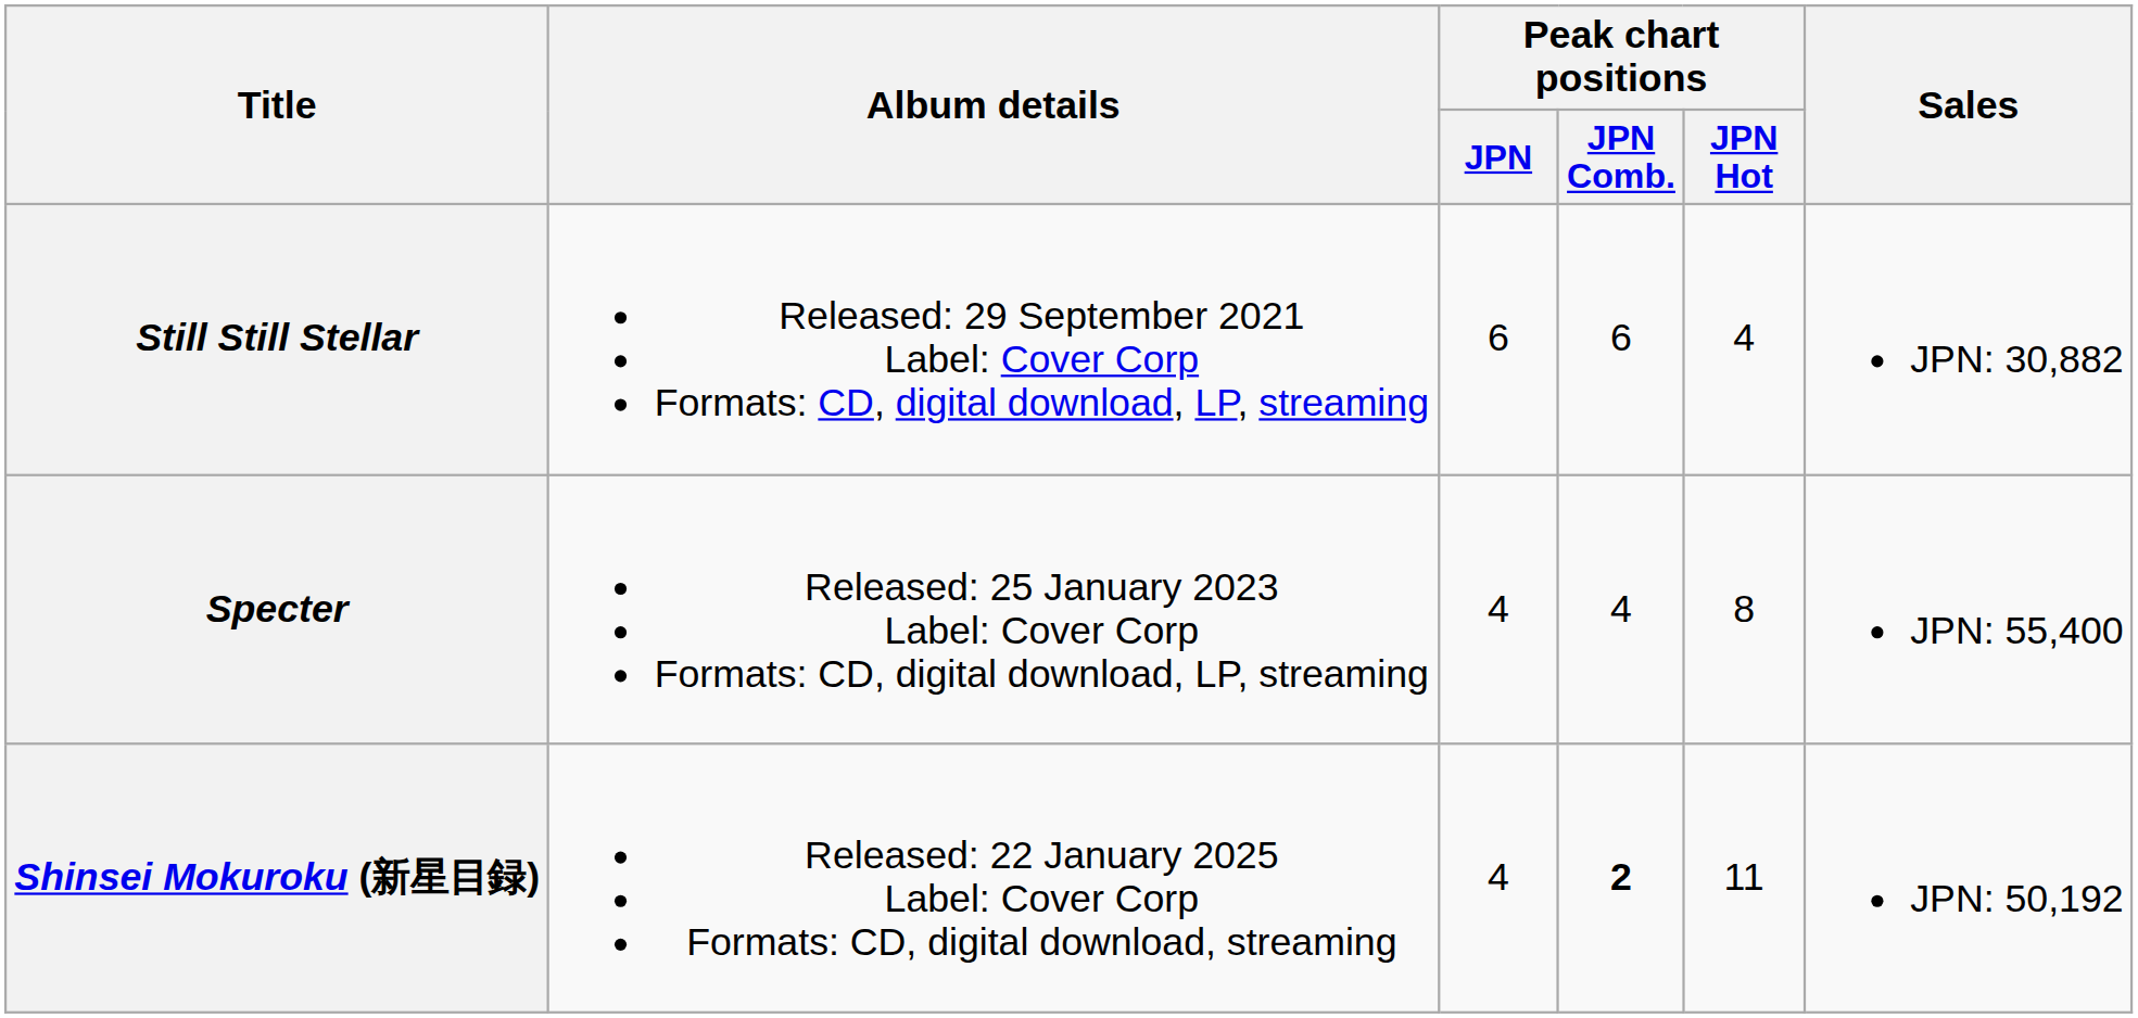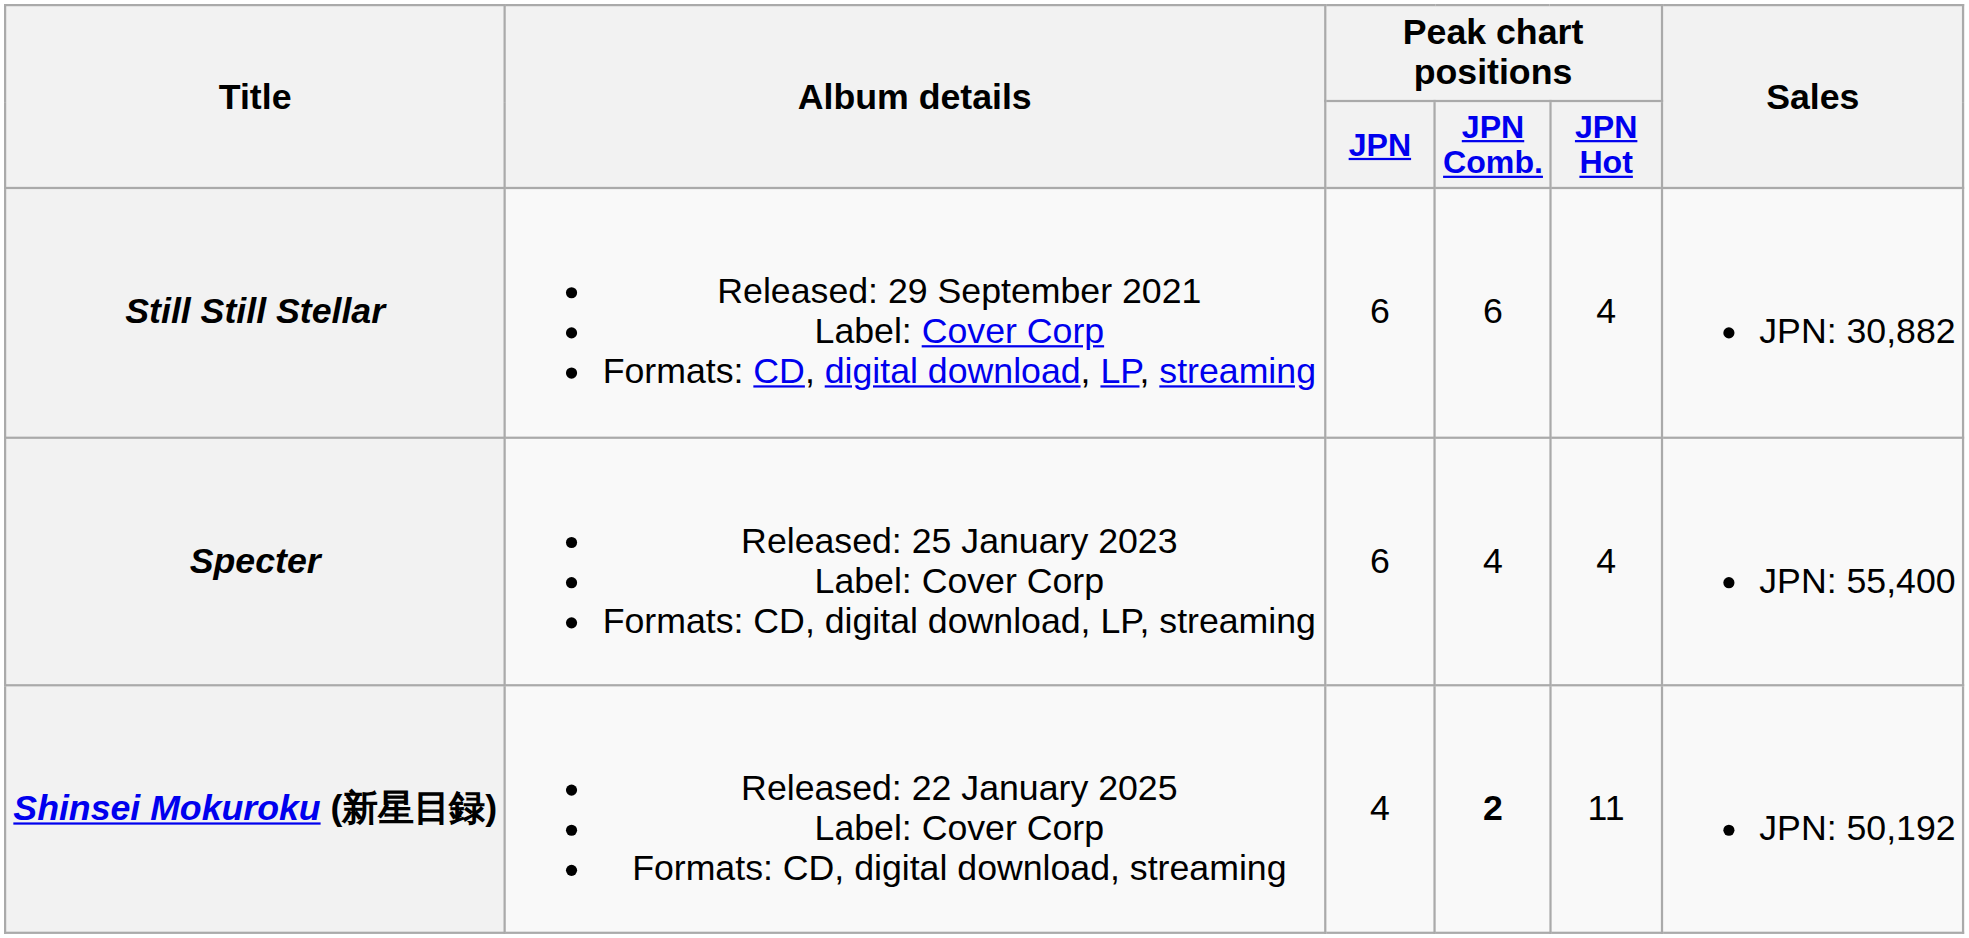Specter | Peak chart positions / JPN: 4 -> 6
Specter | Peak chart positions / JPN Hot: 8 -> 4
